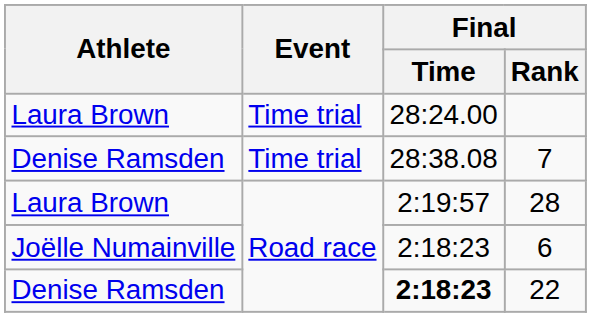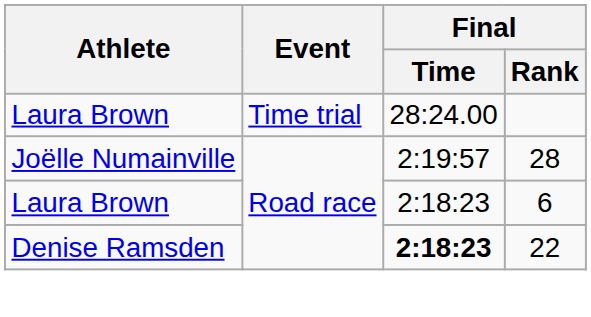- row: Denise Ramsden | Time trial | 28:38.08 | 7
28 | Athlete: Laura Brown -> Joëlle Numainville
6 | Athlete: Joëlle Numainville -> Laura Brown
